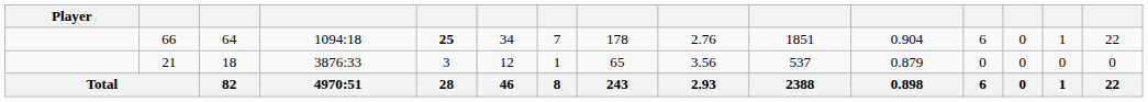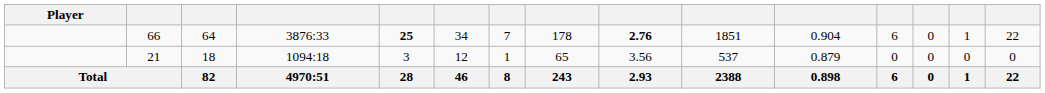66 | column 4: 1094:18 -> 3876:33
66 | column 9: normal -> bold
21 | column 4: 3876:33 -> 1094:18
